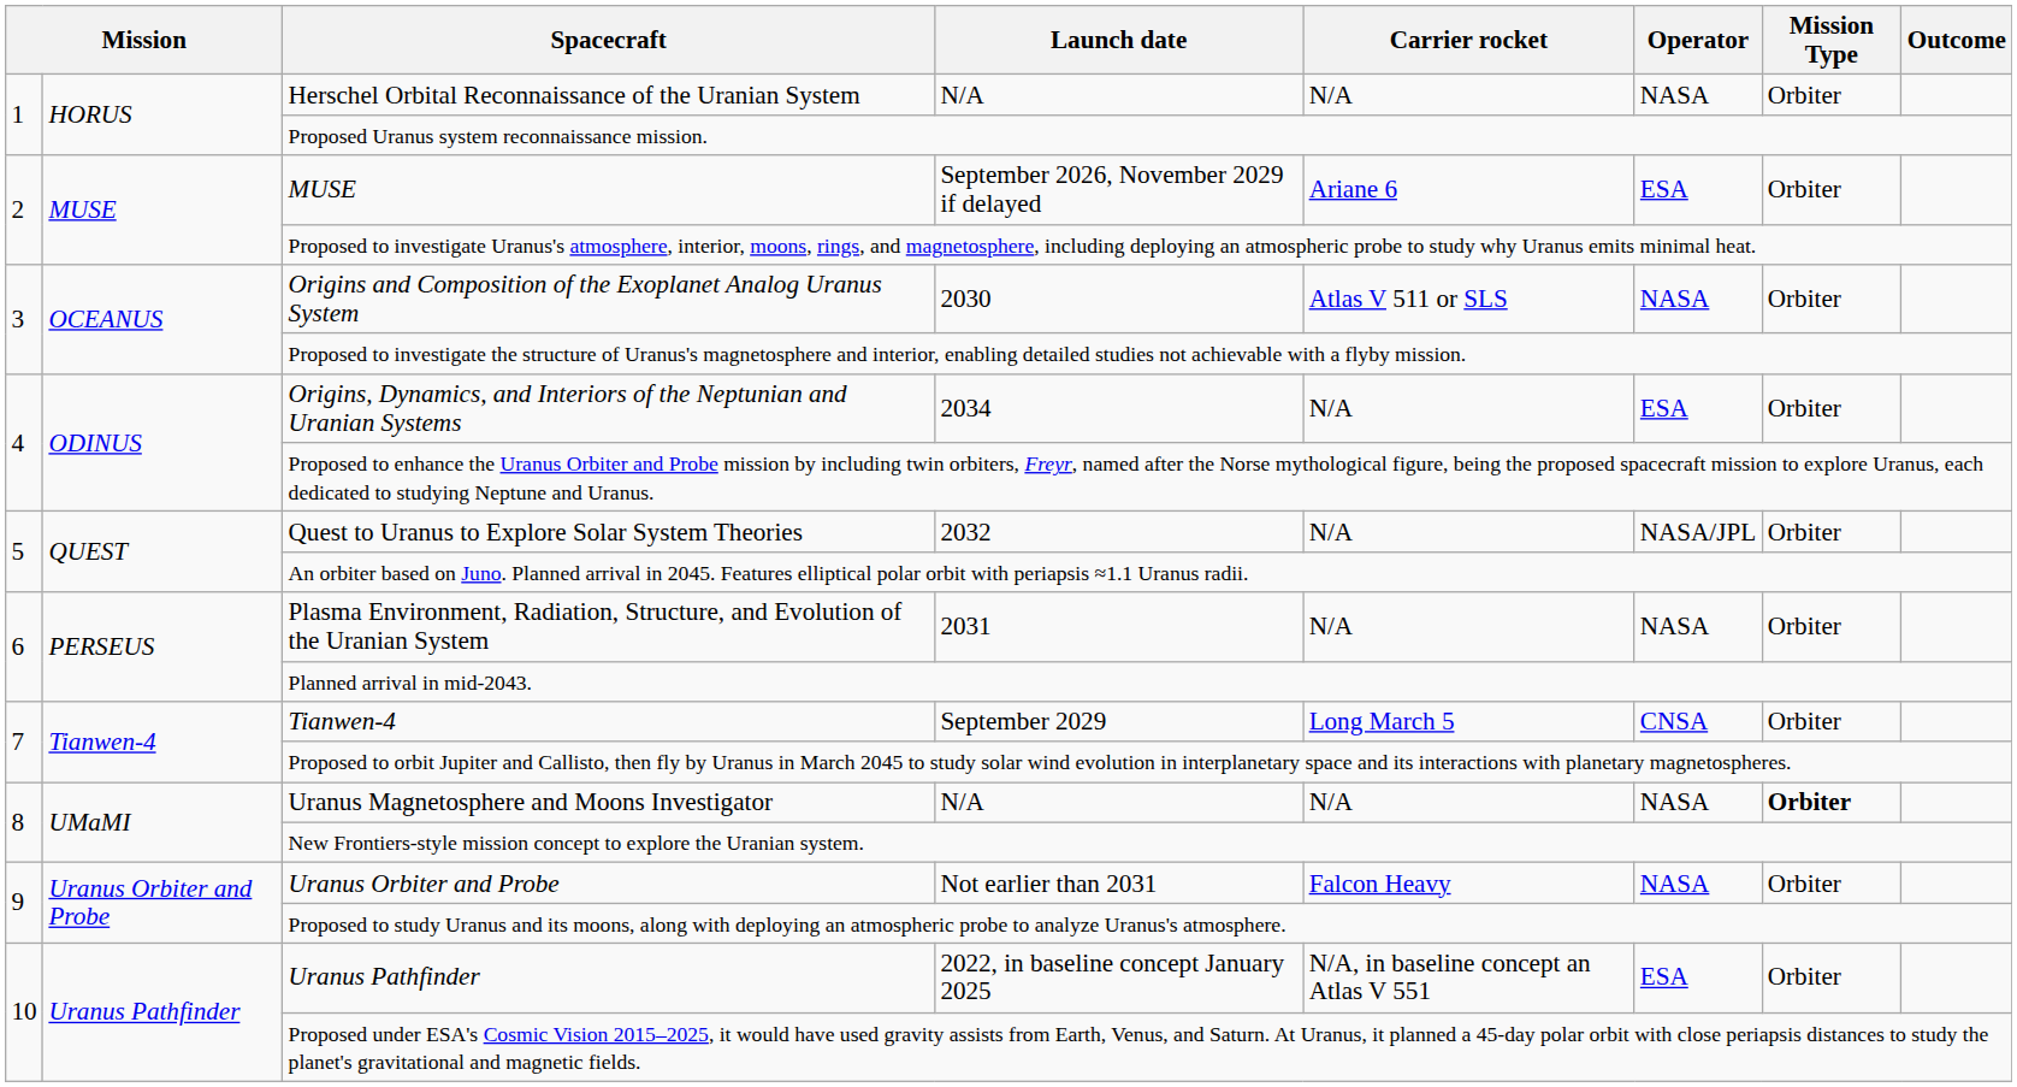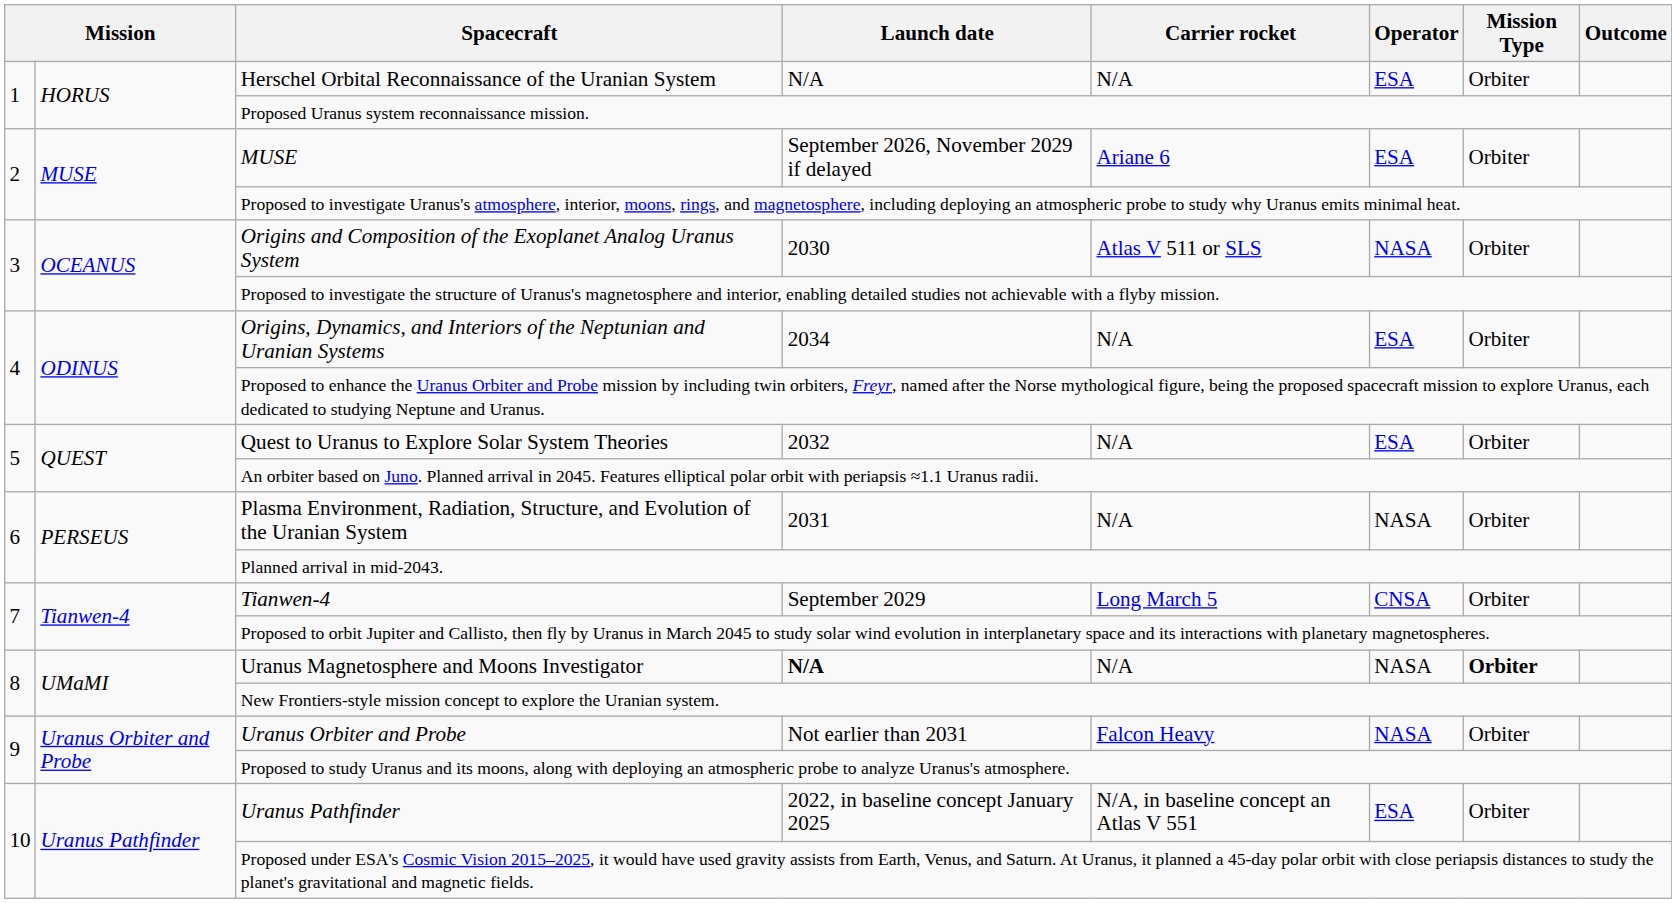Herschel Orbital Reconnaissance of the Uranian System | Operator: NASA -> ESA
Quest to Uranus to Explore Solar System Theories | Operator: NASA/JPL -> ESA
Uranus Magnetosphere and Moons Investigator | Launch date: normal -> bold
